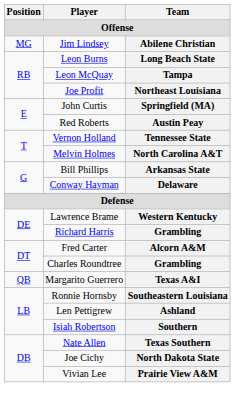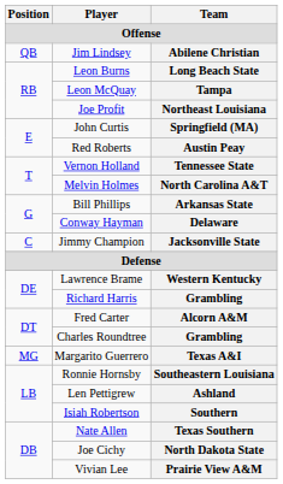Abilene Christian | Position: MG -> QB
+ row: C | Jimmy Champion | Jacksonville State
Texas A&I | Position: QB -> MG
